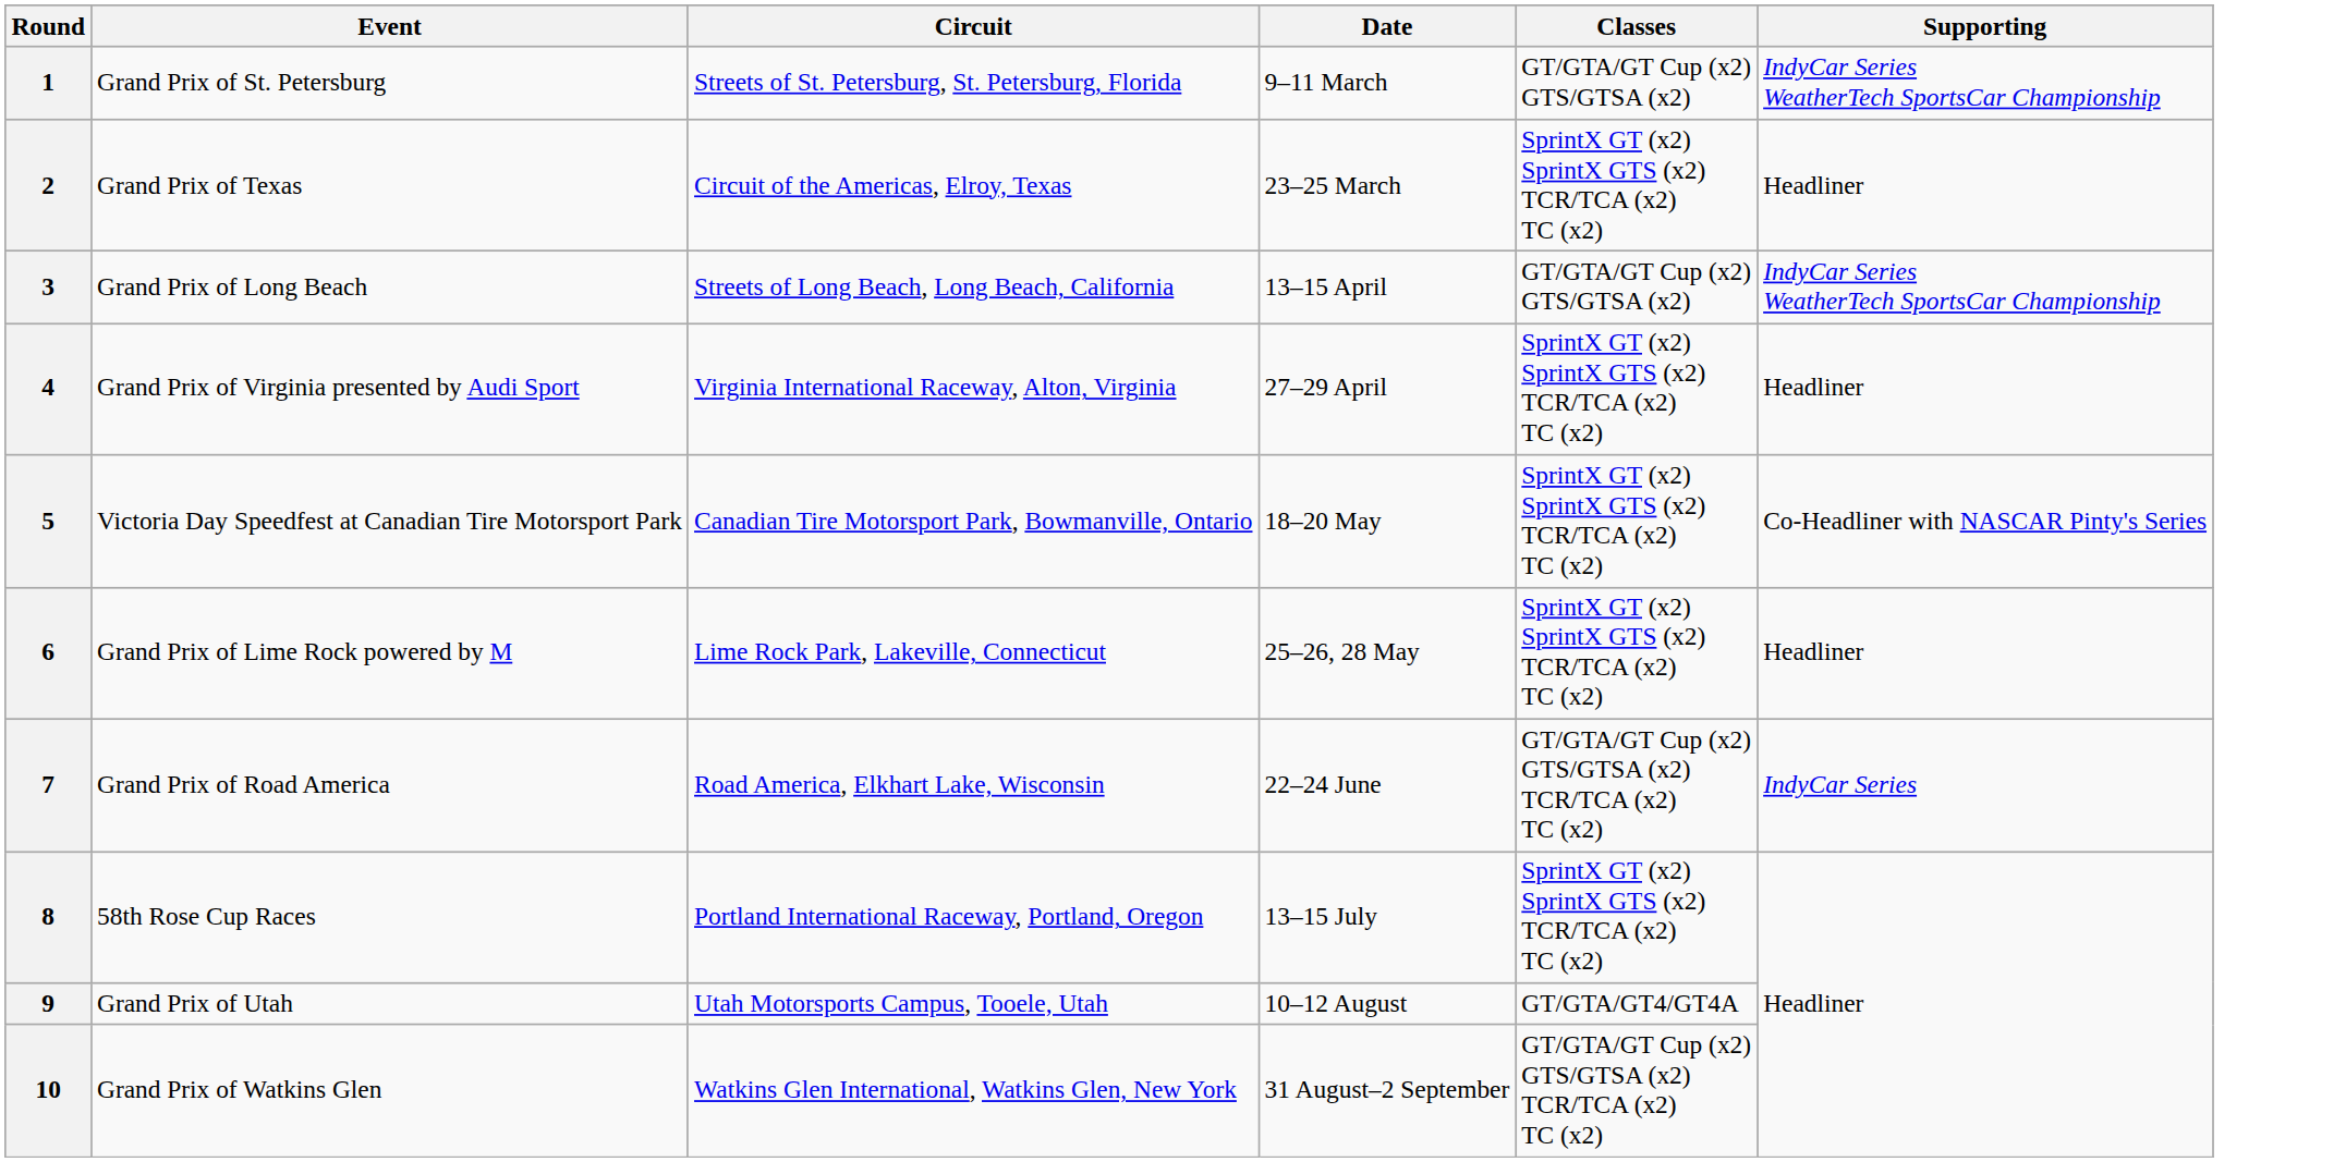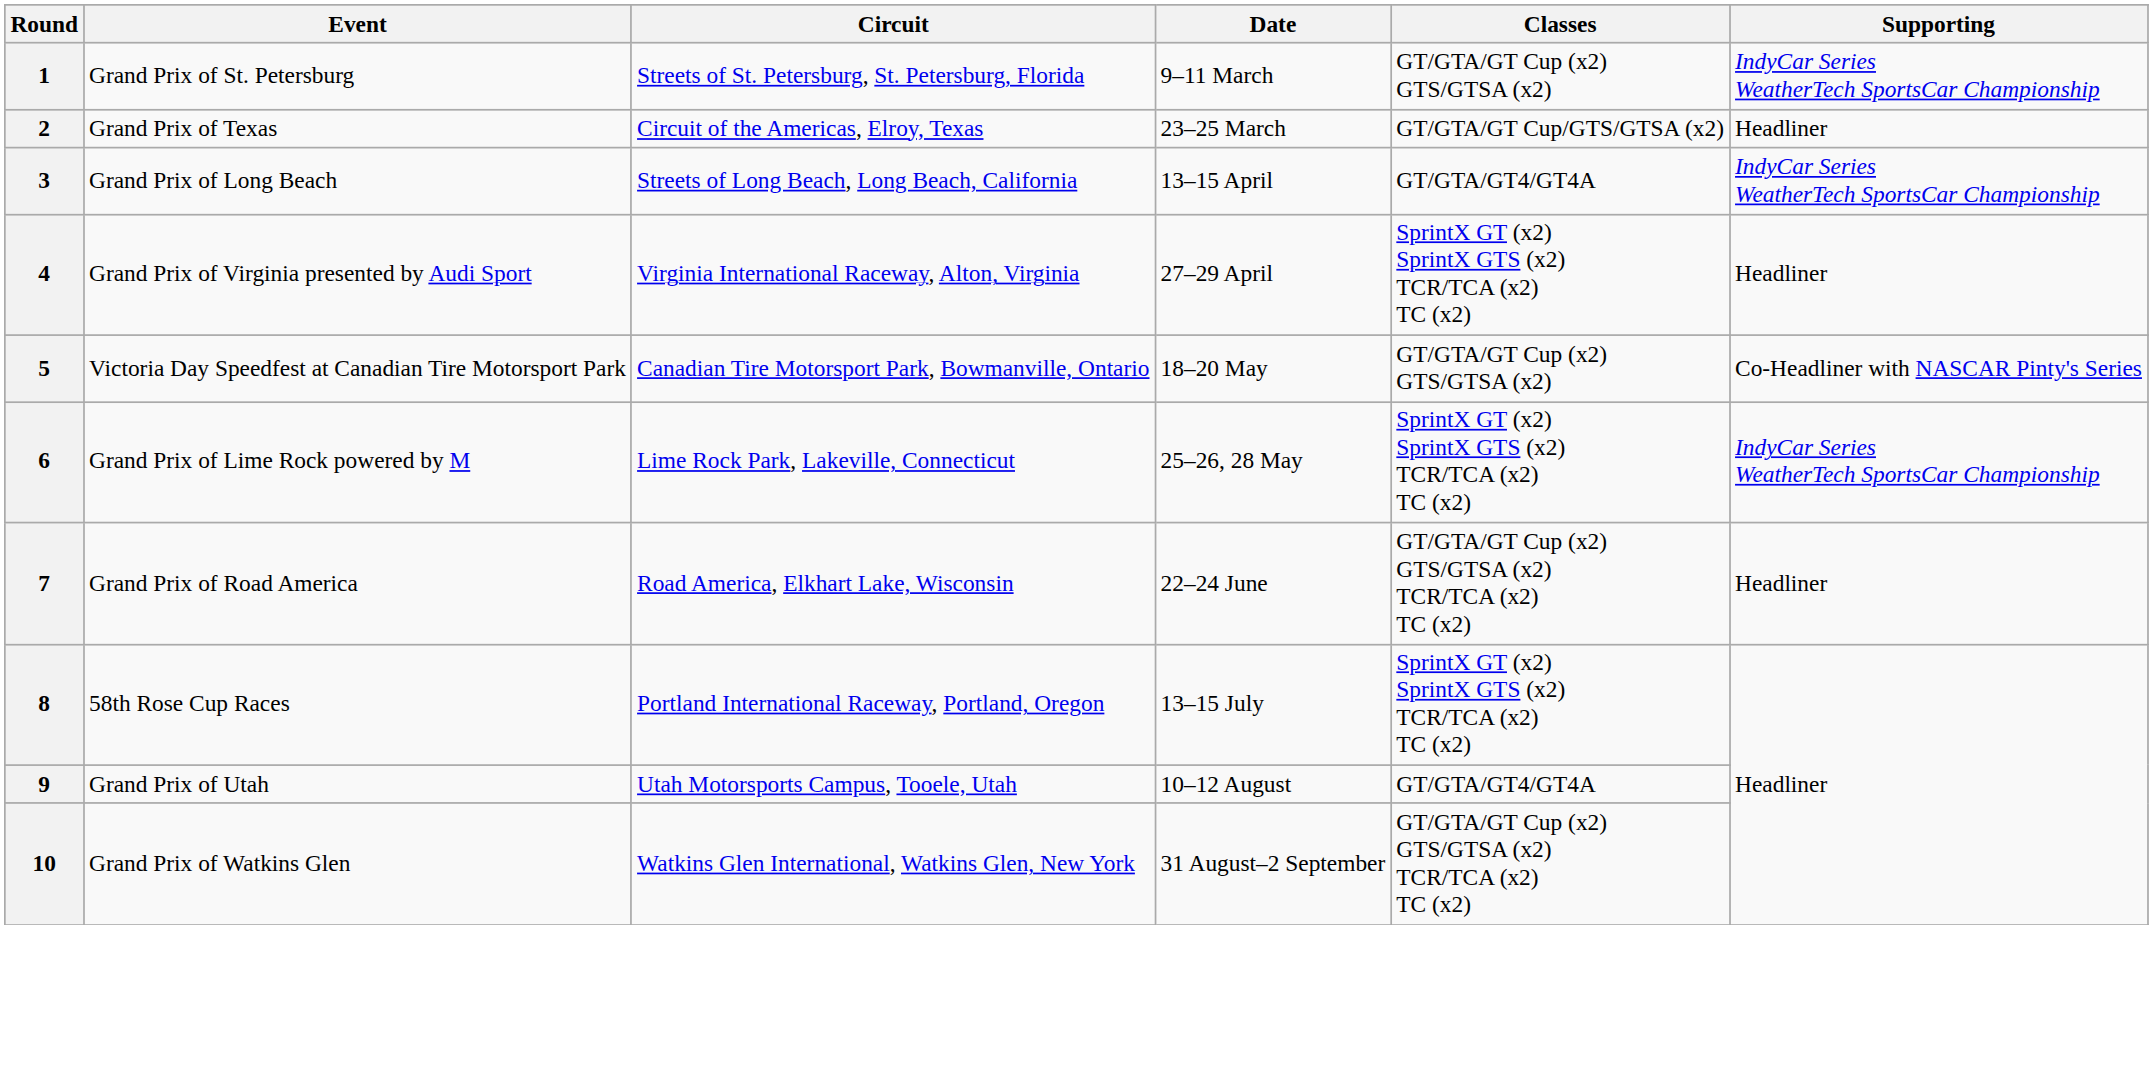2 | Classes: SprintX GT (x2) SprintX GTS (x2) TCR/TCA (x2) TC (x2) -> GT/GTA/GT Cup/GTS/GTSA (x2)
3 | Classes: GT/GTA/GT Cup (x2) GTS/GTSA (x2) -> GT/GTA/GT4/GT4A
5 | Classes: SprintX GT (x2) SprintX GTS (x2) TCR/TCA (x2) TC (x2) -> GT/GTA/GT Cup (x2) GTS/GTSA (x2)
6 | Supporting: Headliner -> IndyCar Series WeatherTech SportsCar Championship
7 | Supporting: IndyCar Series -> Headliner
